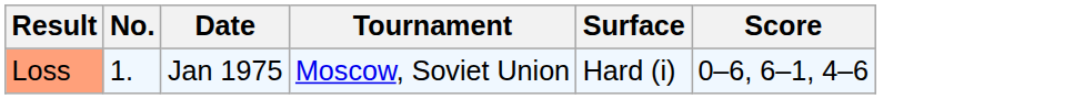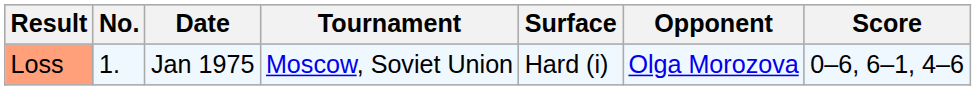+ column: Opponent | Olga Morozova
